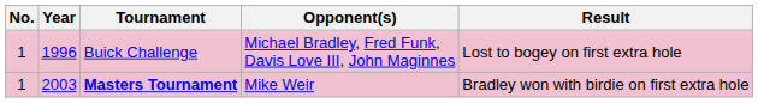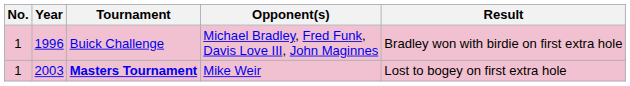Buick Challenge | Result: Lost to bogey on first extra hole -> Bradley won with birdie on first extra hole
Masters Tournament | Result: Bradley won with birdie on first extra hole -> Lost to bogey on first extra hole
